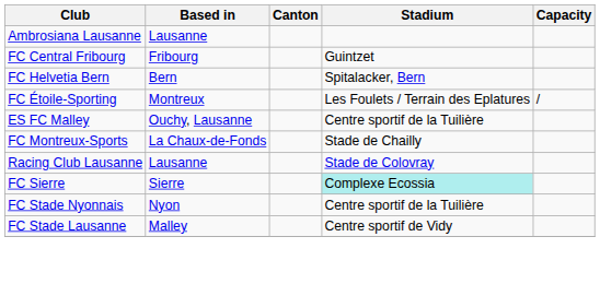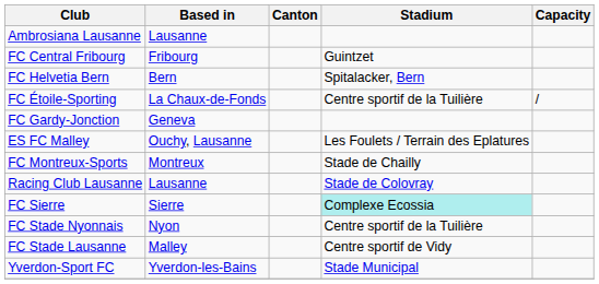FC Étoile-Sporting | Based in: Montreux -> La Chaux-de-Fonds
FC Étoile-Sporting | Stadium: Les Foulets / Terrain des Eplatures -> Centre sportif de la Tuilière
+ row: FC Gardy-Jonction | Geneva
ES FC Malley | Stadium: Centre sportif de la Tuilière -> Les Foulets / Terrain des Eplatures
FC Montreux-Sports | Based in: La Chaux-de-Fonds -> Montreux
+ row: Yverdon-Sport FC | Yverdon-les-Bains | Stade Municipal
